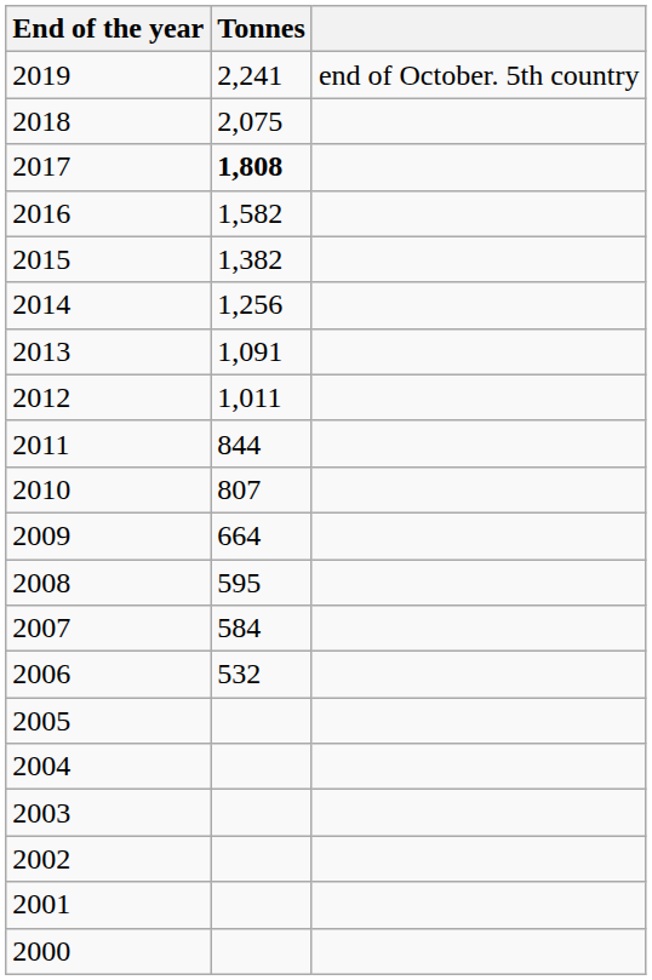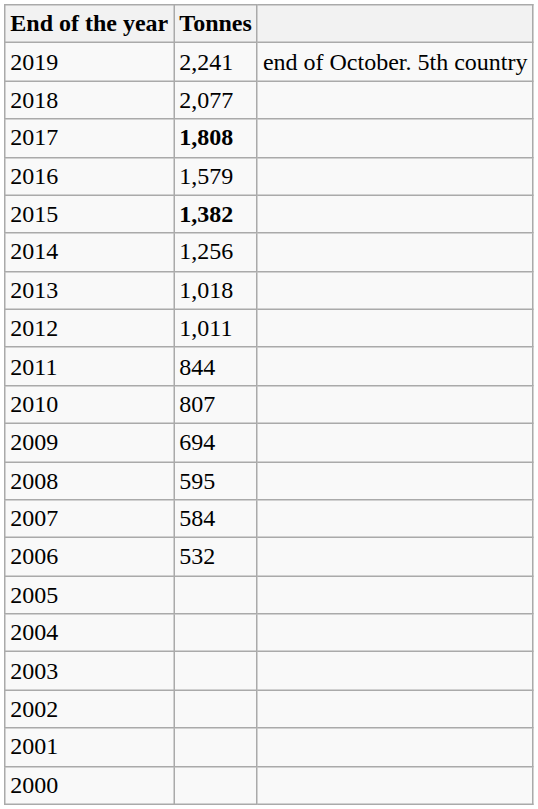2018 | Tonnes: 2,075 -> 2,077
2016 | Tonnes: 1,582 -> 1,579
2015 | Tonnes: normal -> bold
2013 | Tonnes: 1,091 -> 1,018
2009 | Tonnes: 664 -> 694
